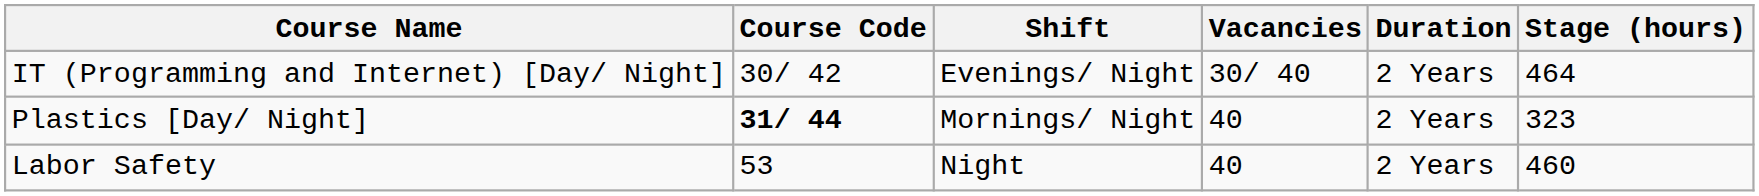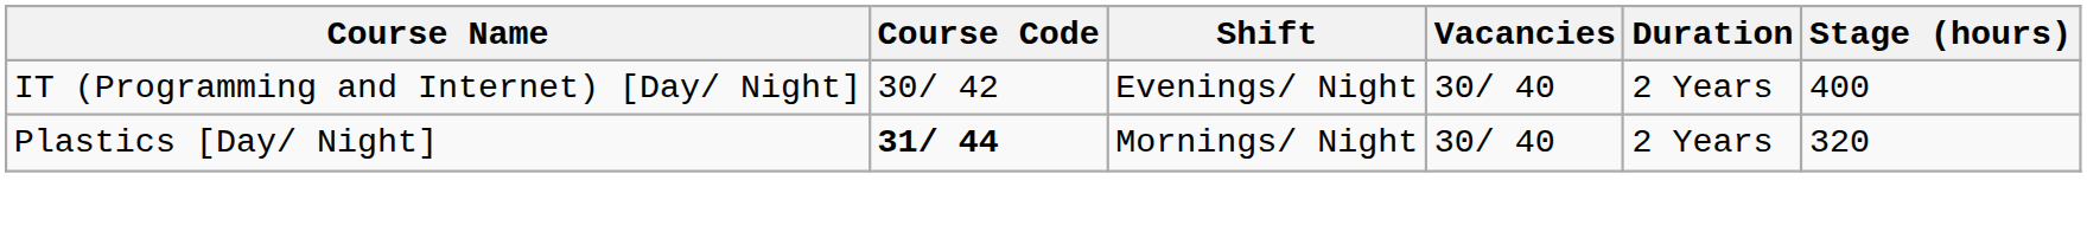IT (Programming and Internet) [Day/ Night] | Stage (hours): 464 -> 400
Plastics [Day/ Night] | Vacancies: 40 -> 30/ 40
Plastics [Day/ Night] | Stage (hours): 323 -> 320
- row: Labor Safety | 53 | Night | 40 | 2 Years | 460
